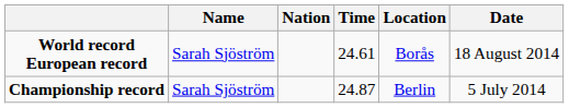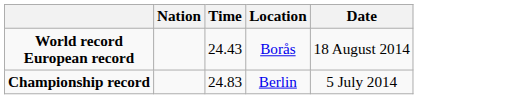- column: Name | Sarah Sjöström | Sarah Sjöström
World record European record | Time: 24.61 -> 24.43
Championship record | Time: 24.87 -> 24.83
